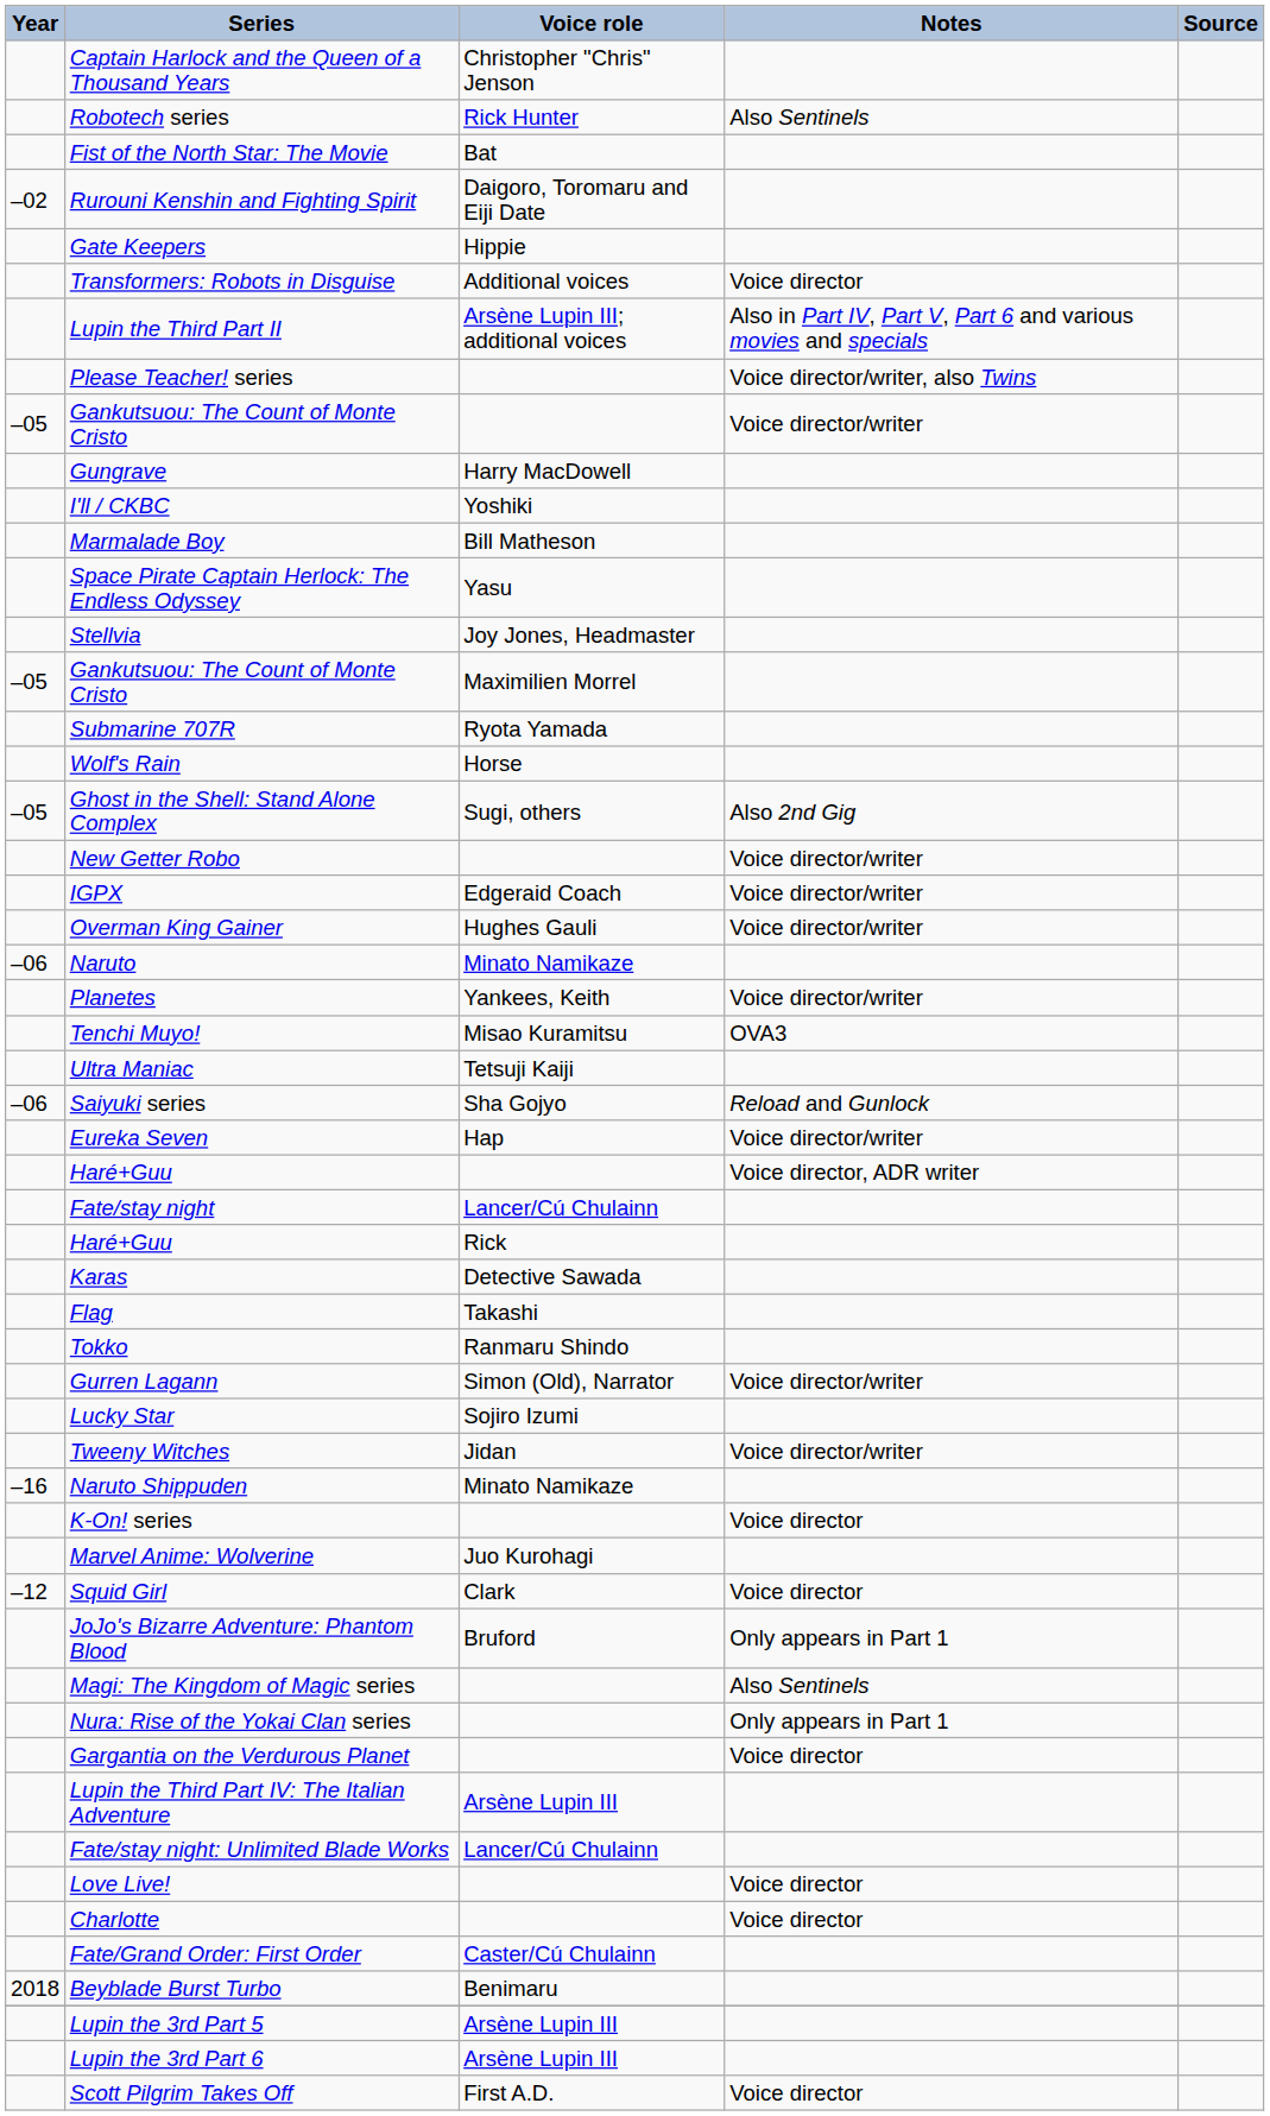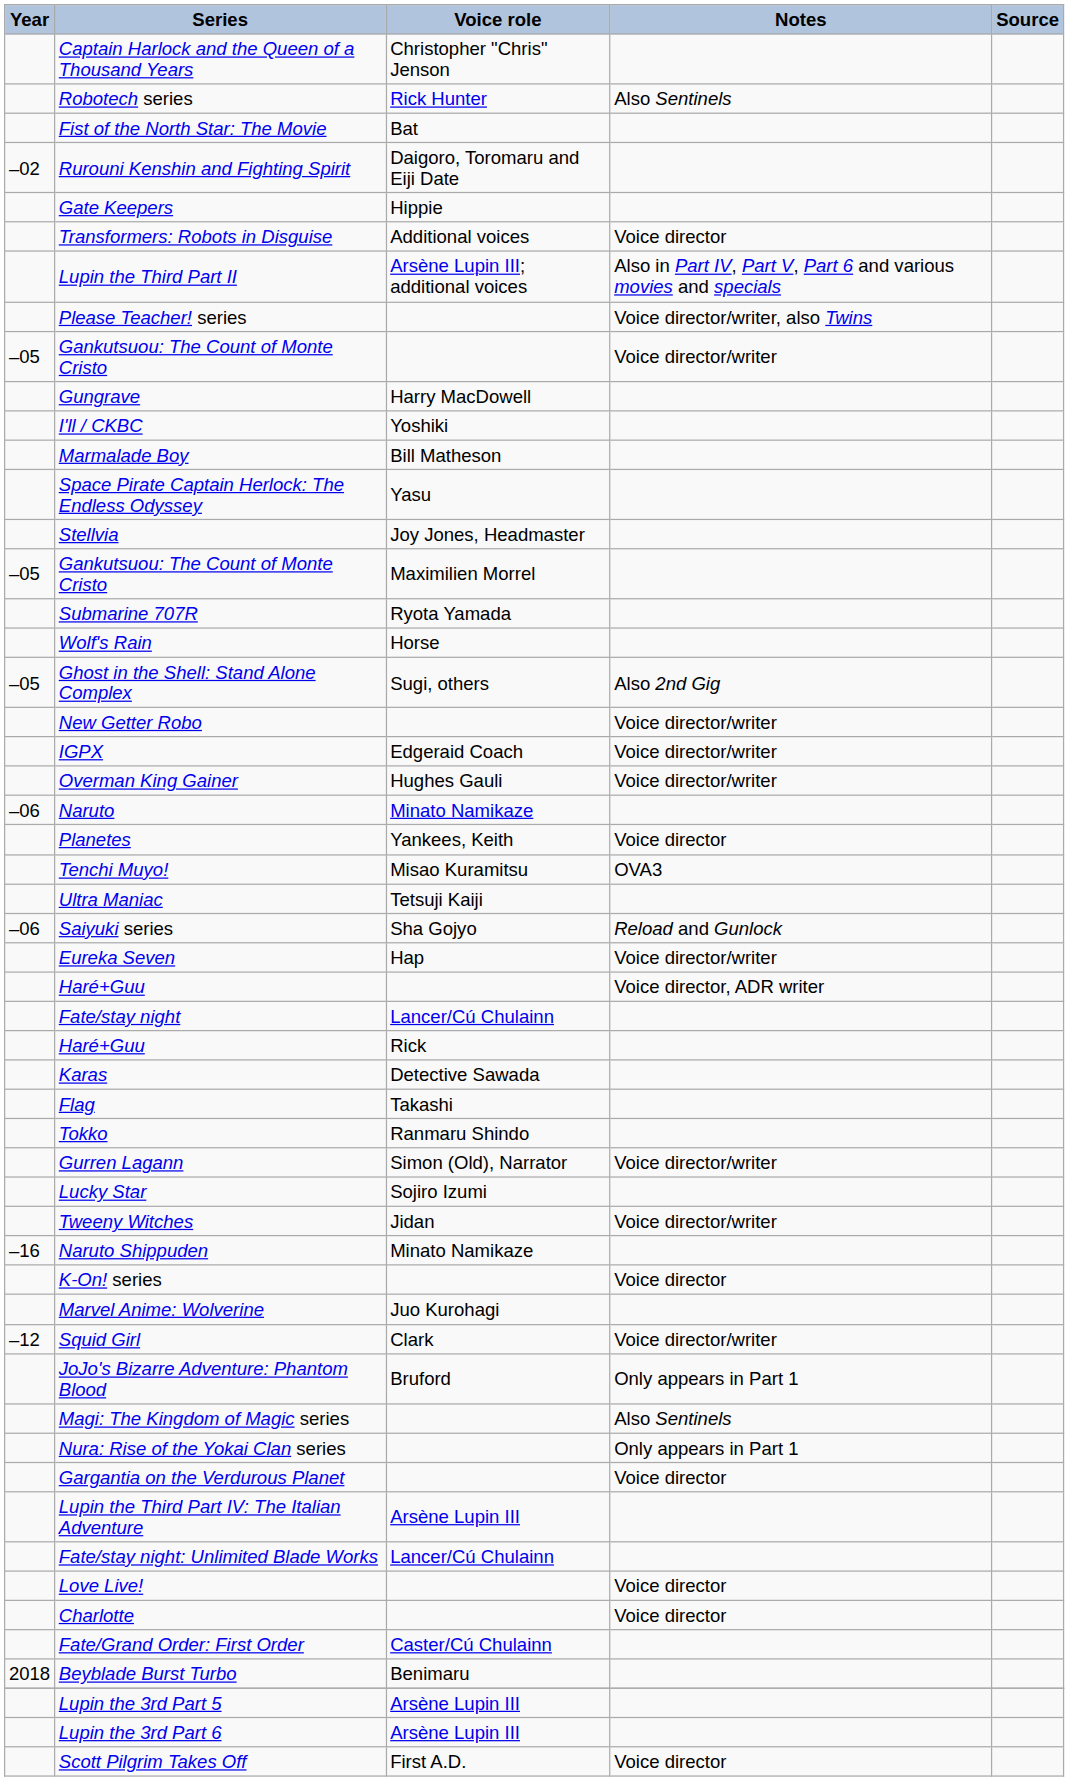Planetes | Notes: Voice director/writer -> Voice director
Squid Girl | Notes: Voice director -> Voice director/writer
